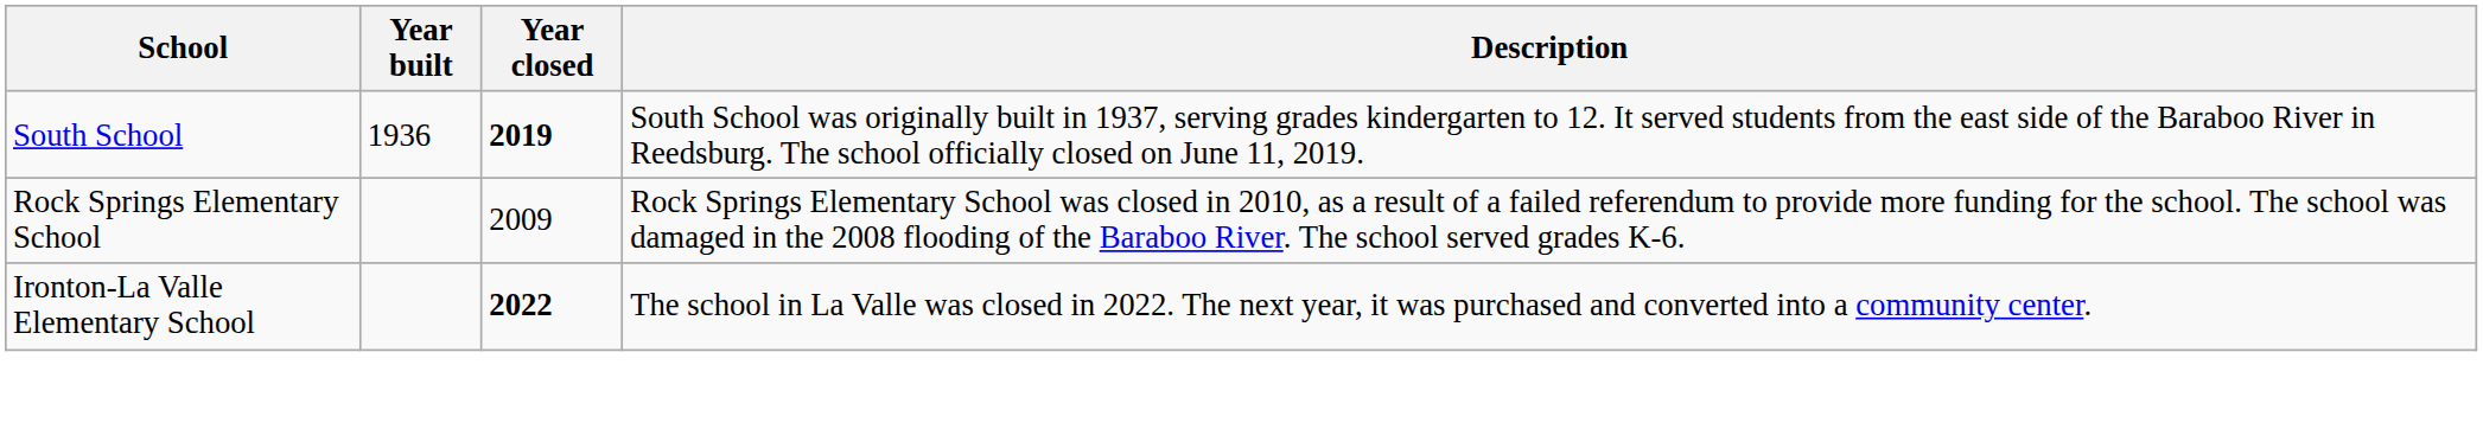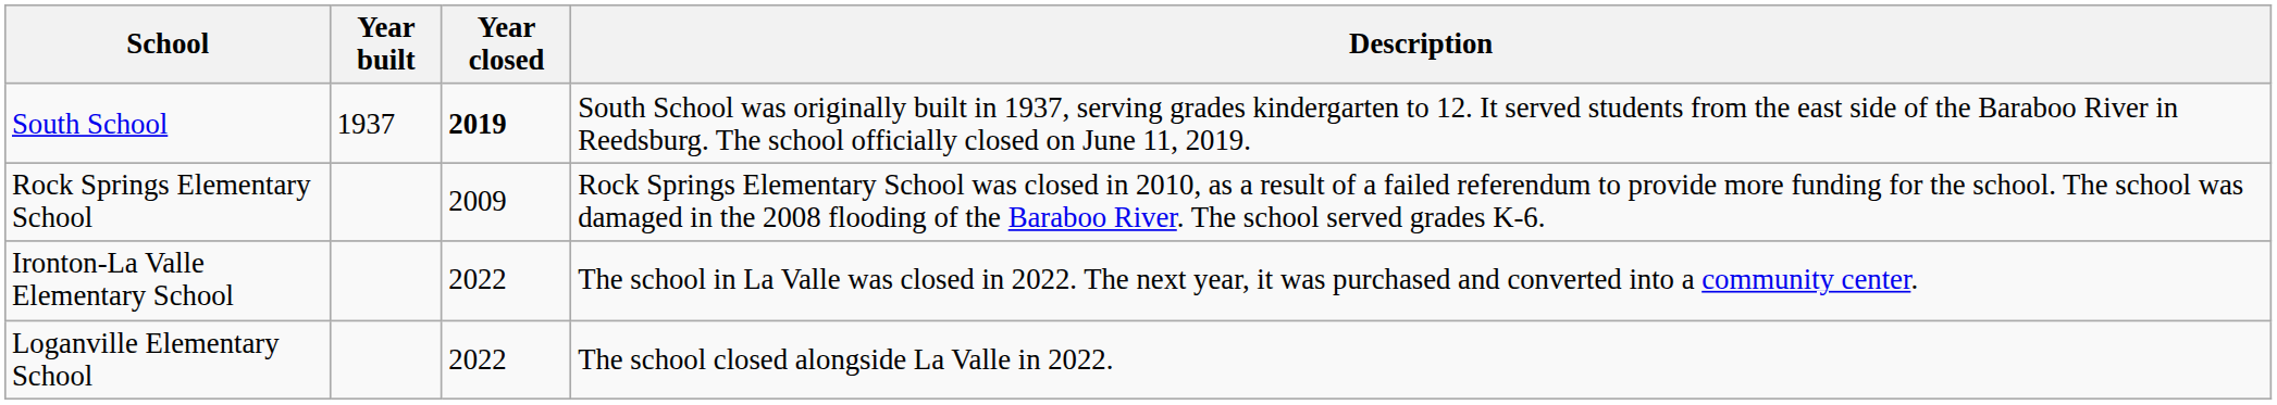South School | Year built: 1936 -> 1937
Ironton-La Valle Elementary School | Year closed: bold -> normal
+ row: Loganville Elementary School | 2022 | The school closed alongside La Valle in 2022.
